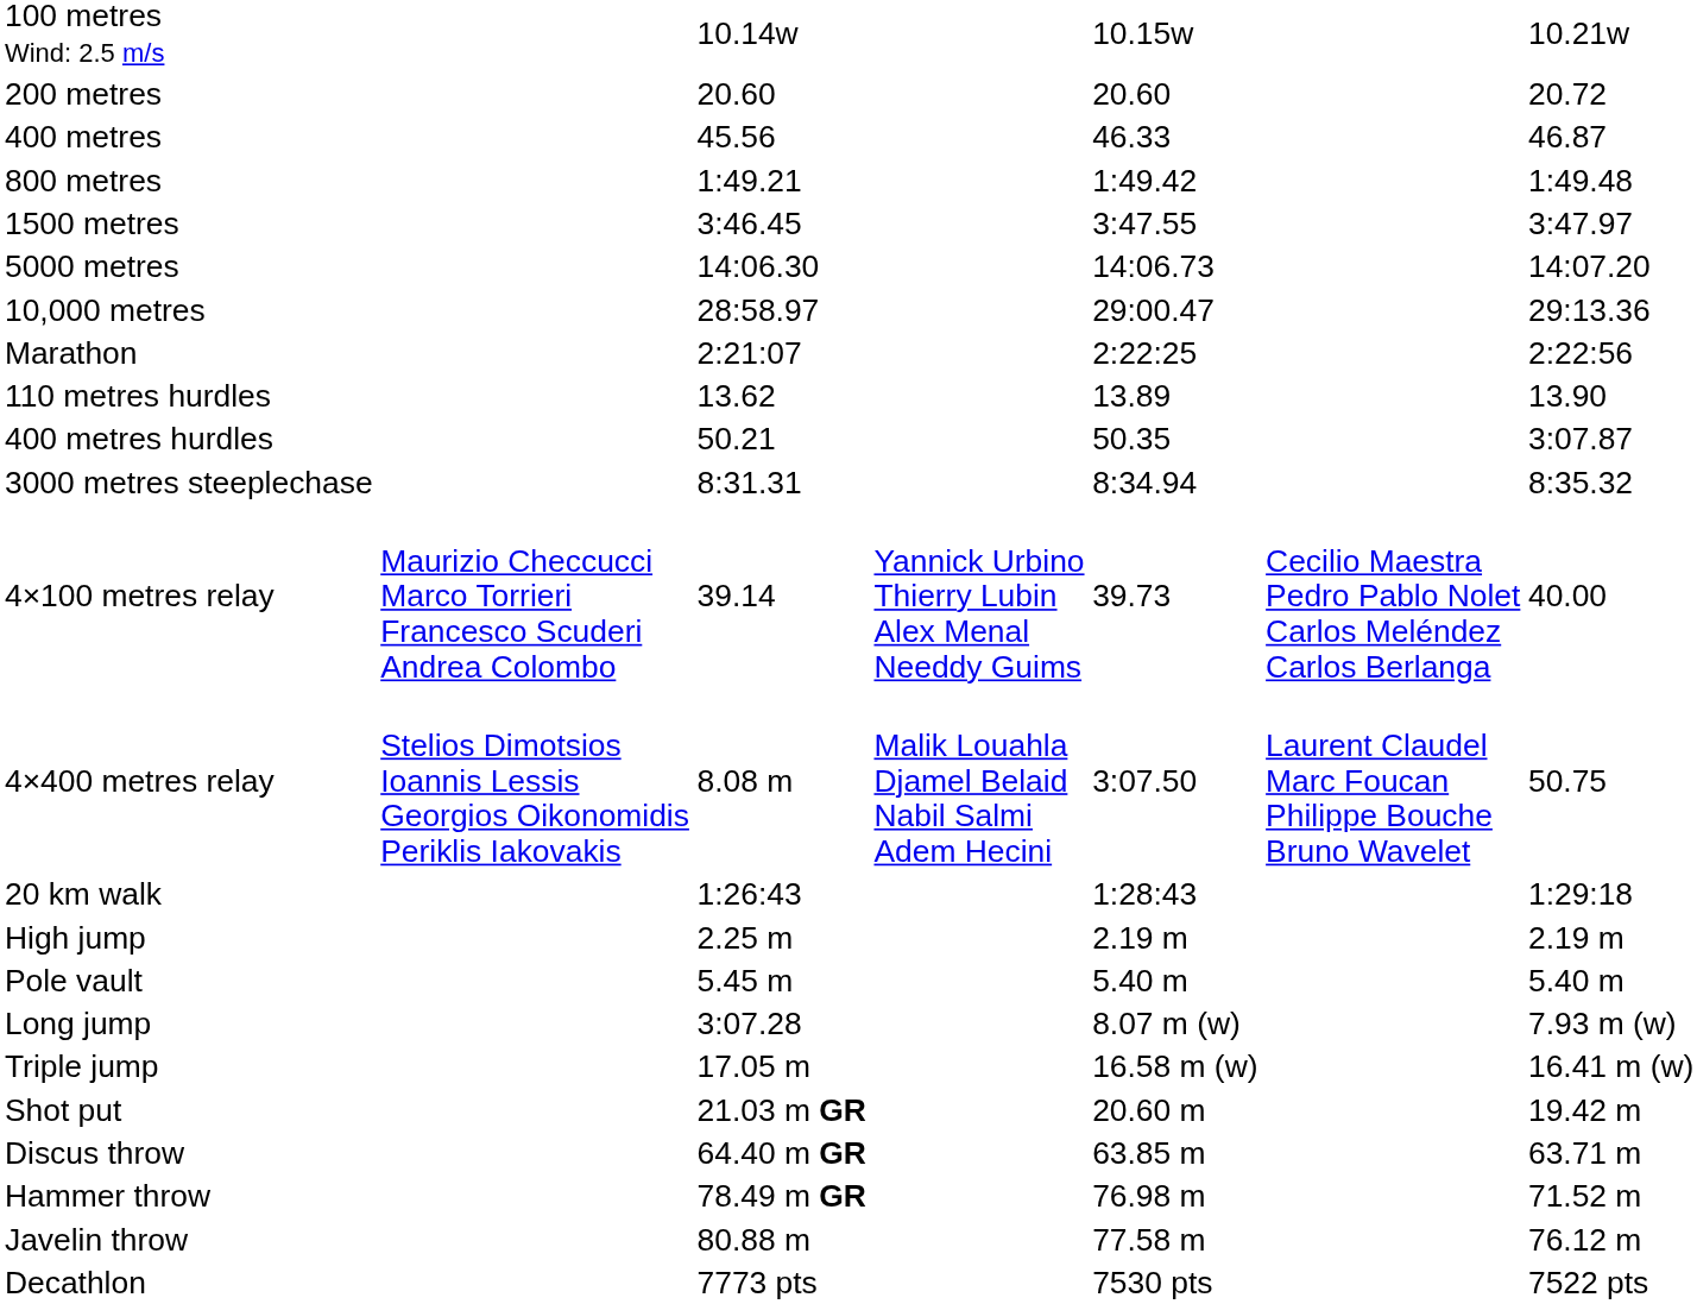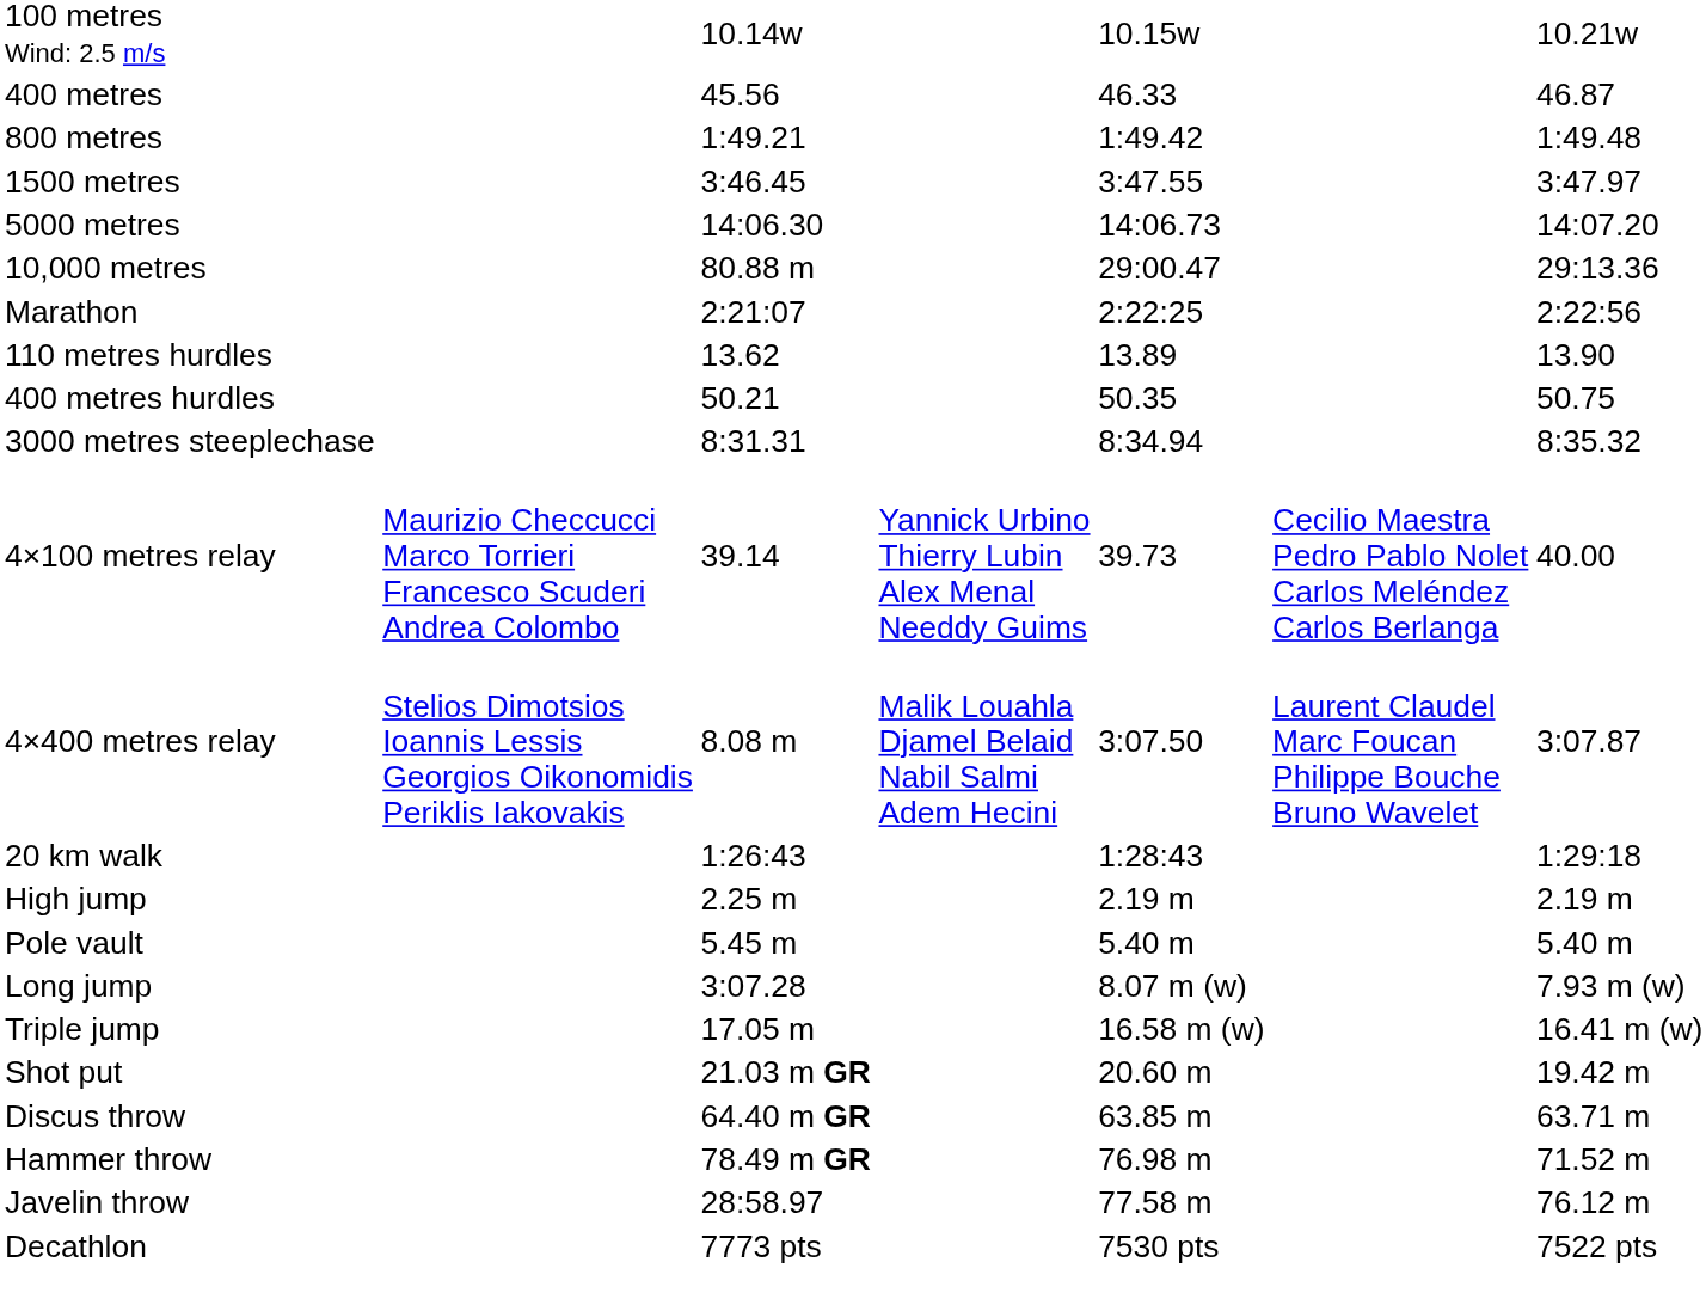- row: 200 metres | 20.60 | 20.60 | 20.72
10,000 metres | column 3: 28:58.97 -> 80.88 m
400 metres hurdles | column 7: 3:07.87 -> 50.75
4×400 metres relay | column 7: 50.75 -> 3:07.87
Javelin throw | column 3: 80.88 m -> 28:58.97
